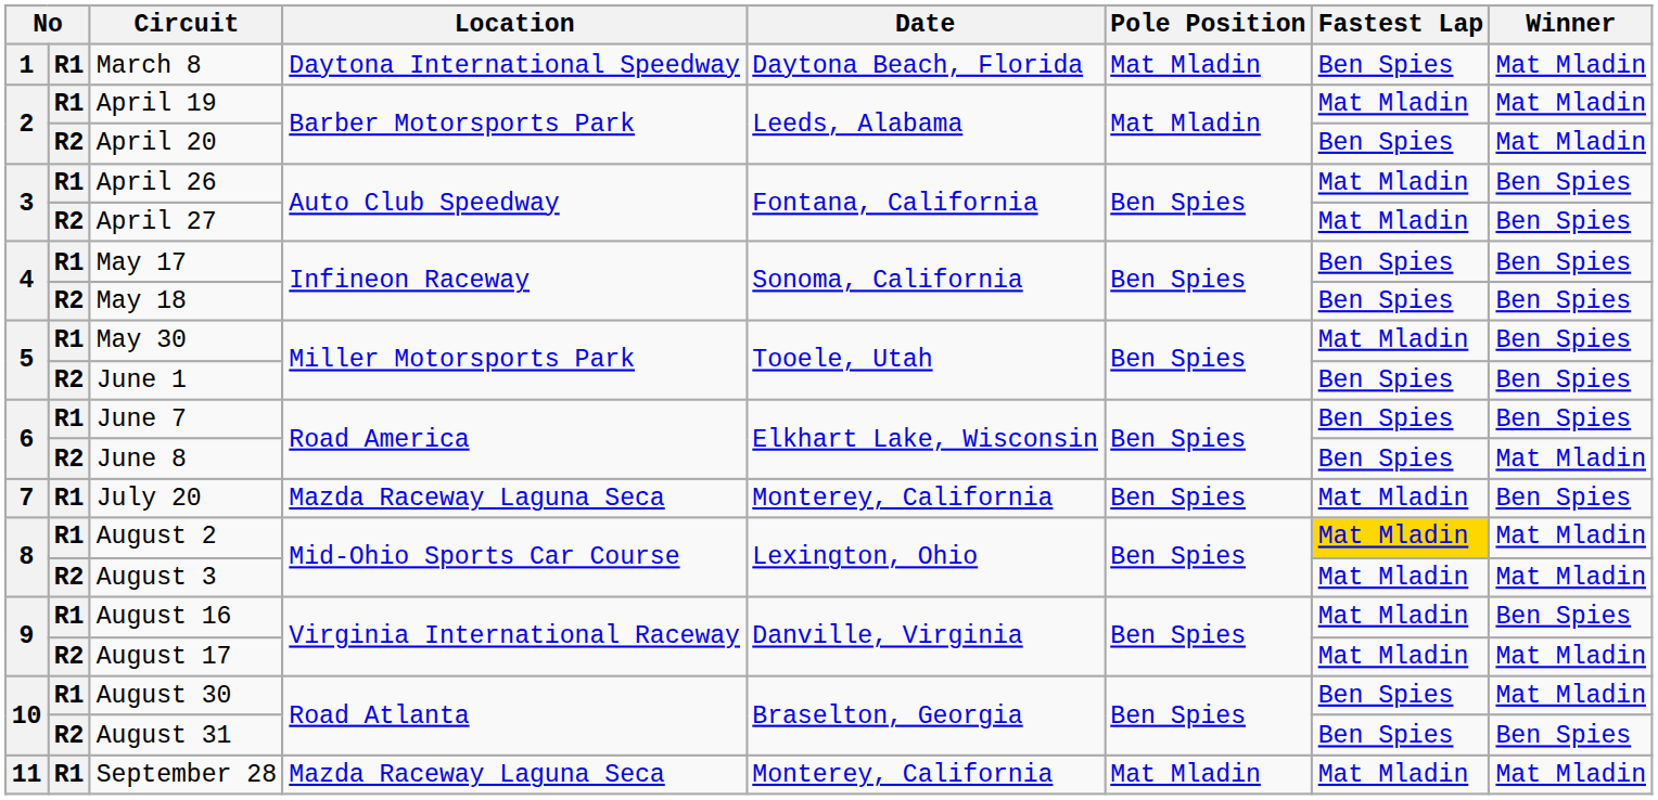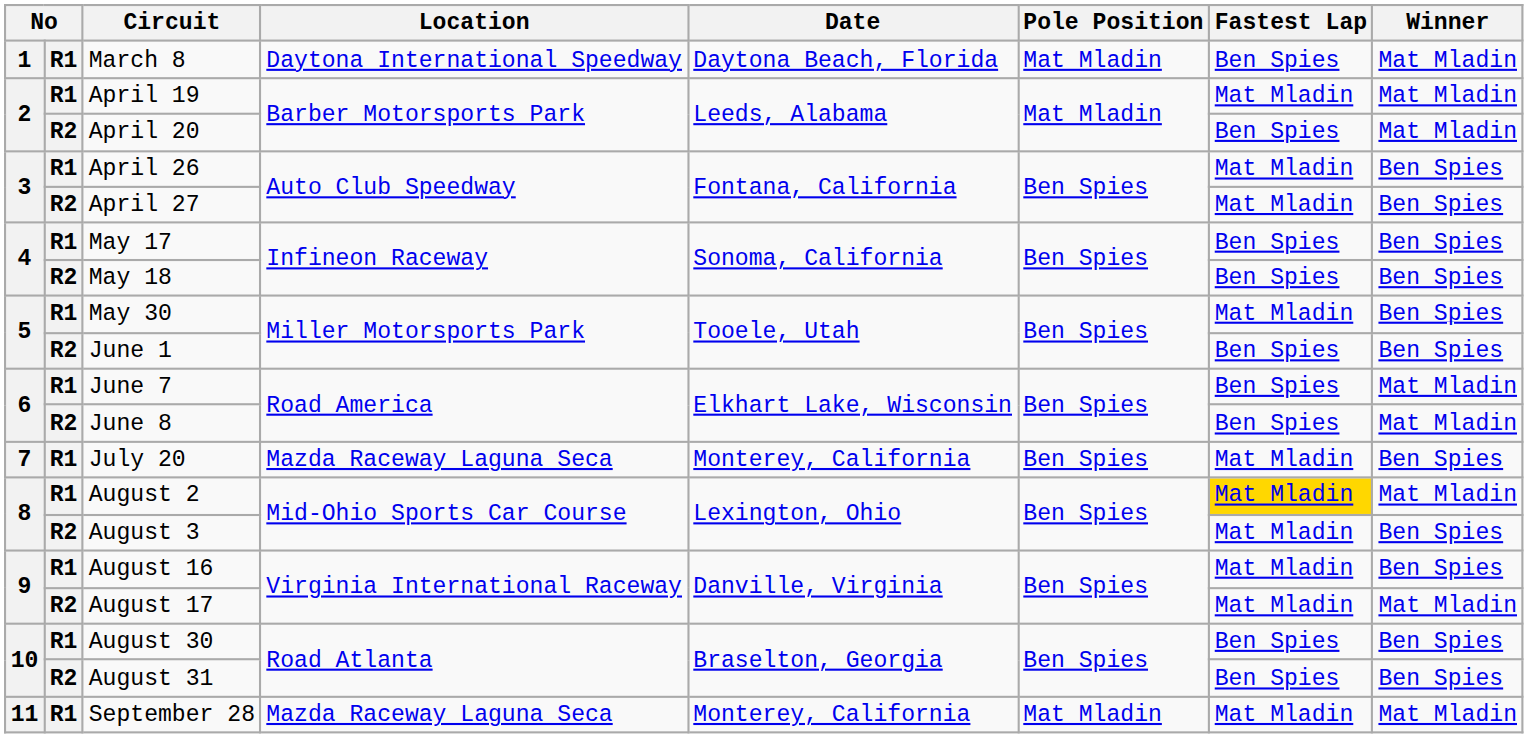June 7 | Winner: Ben Spies -> Mat Mladin
August 3 | Winner: Mat Mladin -> Ben Spies
August 30 | Winner: Mat Mladin -> Ben Spies
